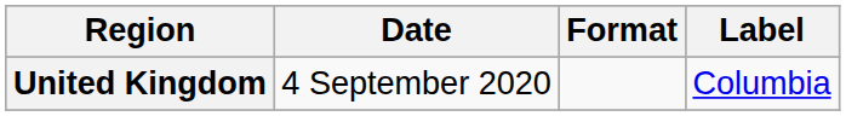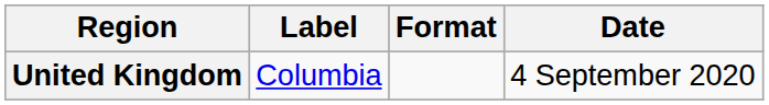columns swapped: Date <-> Label
